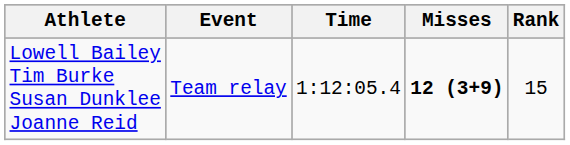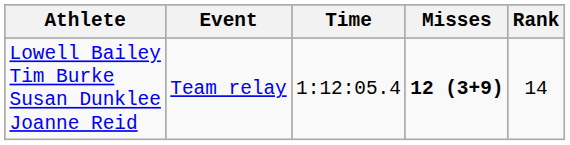Lowell Bailey Tim Burke Susan Dunklee Joanne Reid | Rank: 15 -> 14
